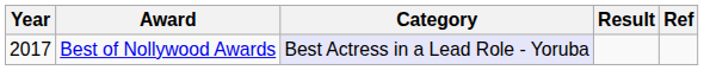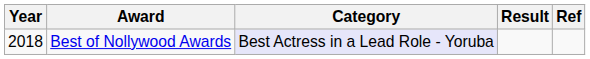Best of Nollywood Awards | Year: 2017 -> 2018
